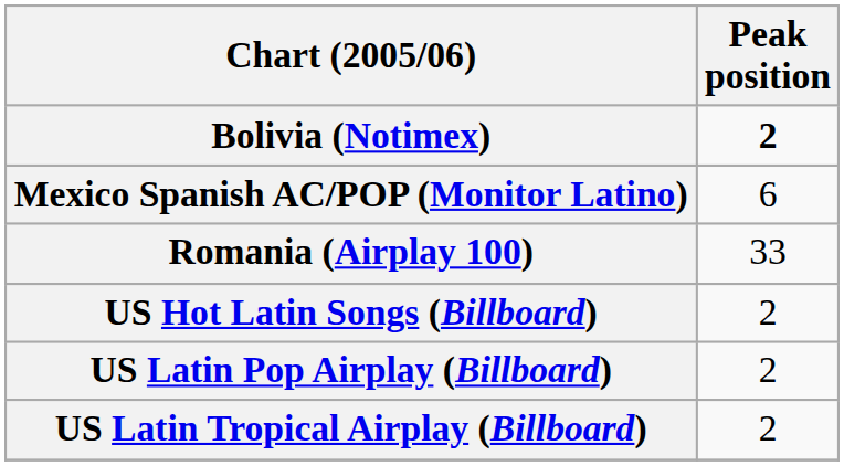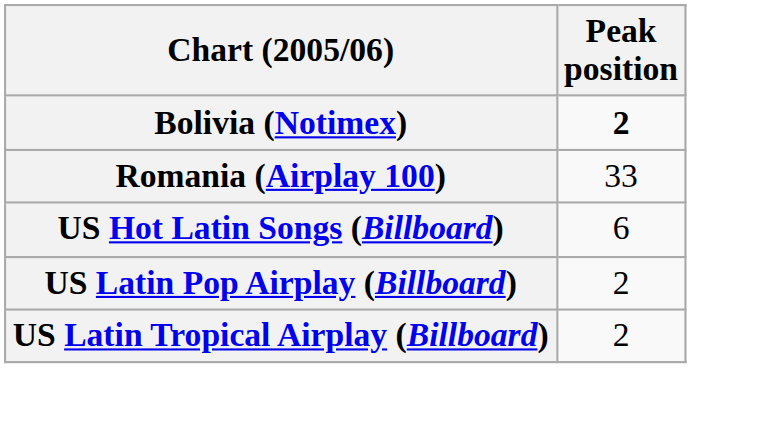- row: Mexico Spanish AC/POP (Monitor Latino) | 6
US Hot Latin Songs (Billboard) | Peak position: 2 -> 6
